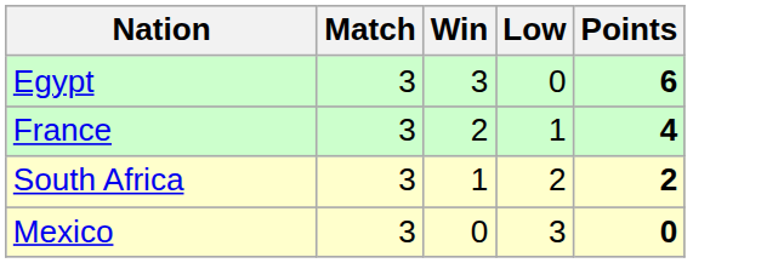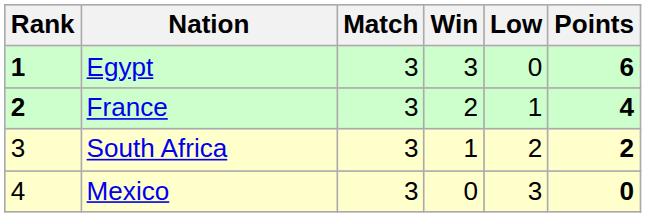+ column: Rank | 1 | 2 | 3 | 4
